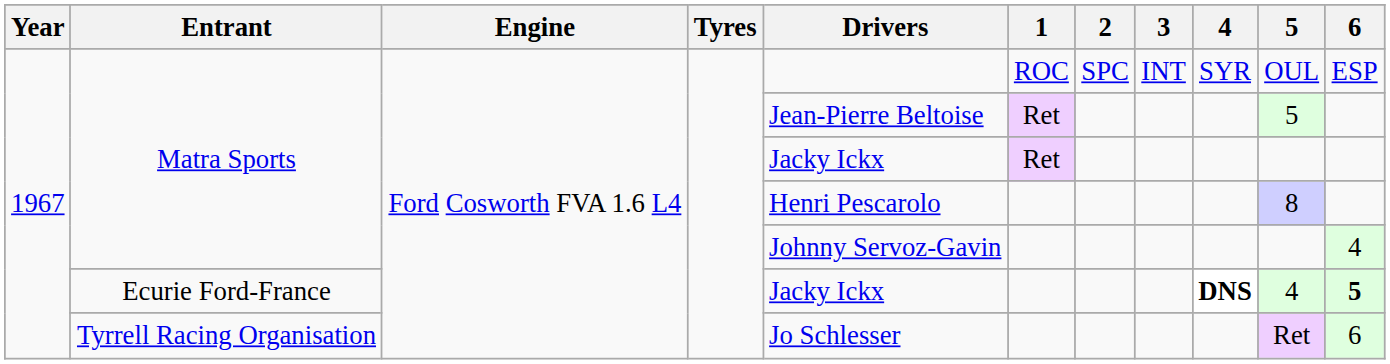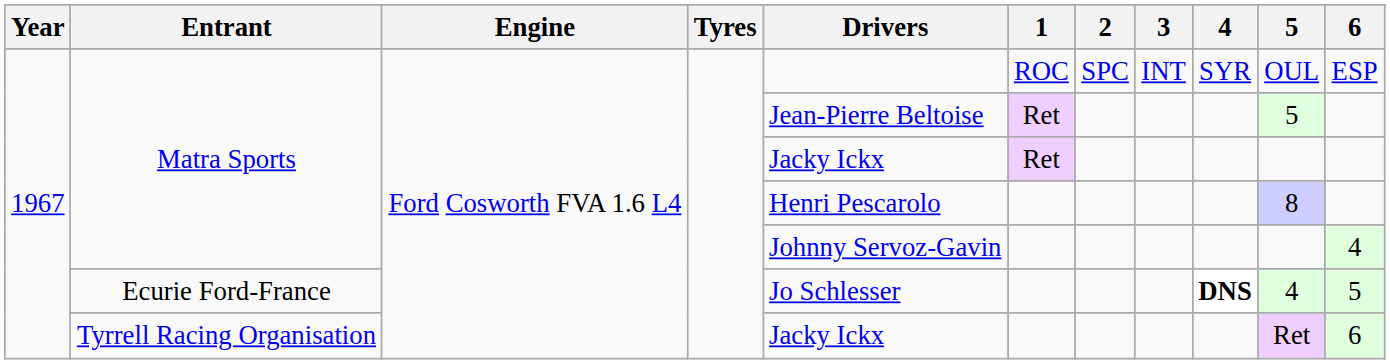Ecurie Ford-France | Drivers: Jacky Ickx -> Jo Schlesser
Ecurie Ford-France | 6: bold -> normal
Tyrrell Racing Organisation | Drivers: Jo Schlesser -> Jacky Ickx
